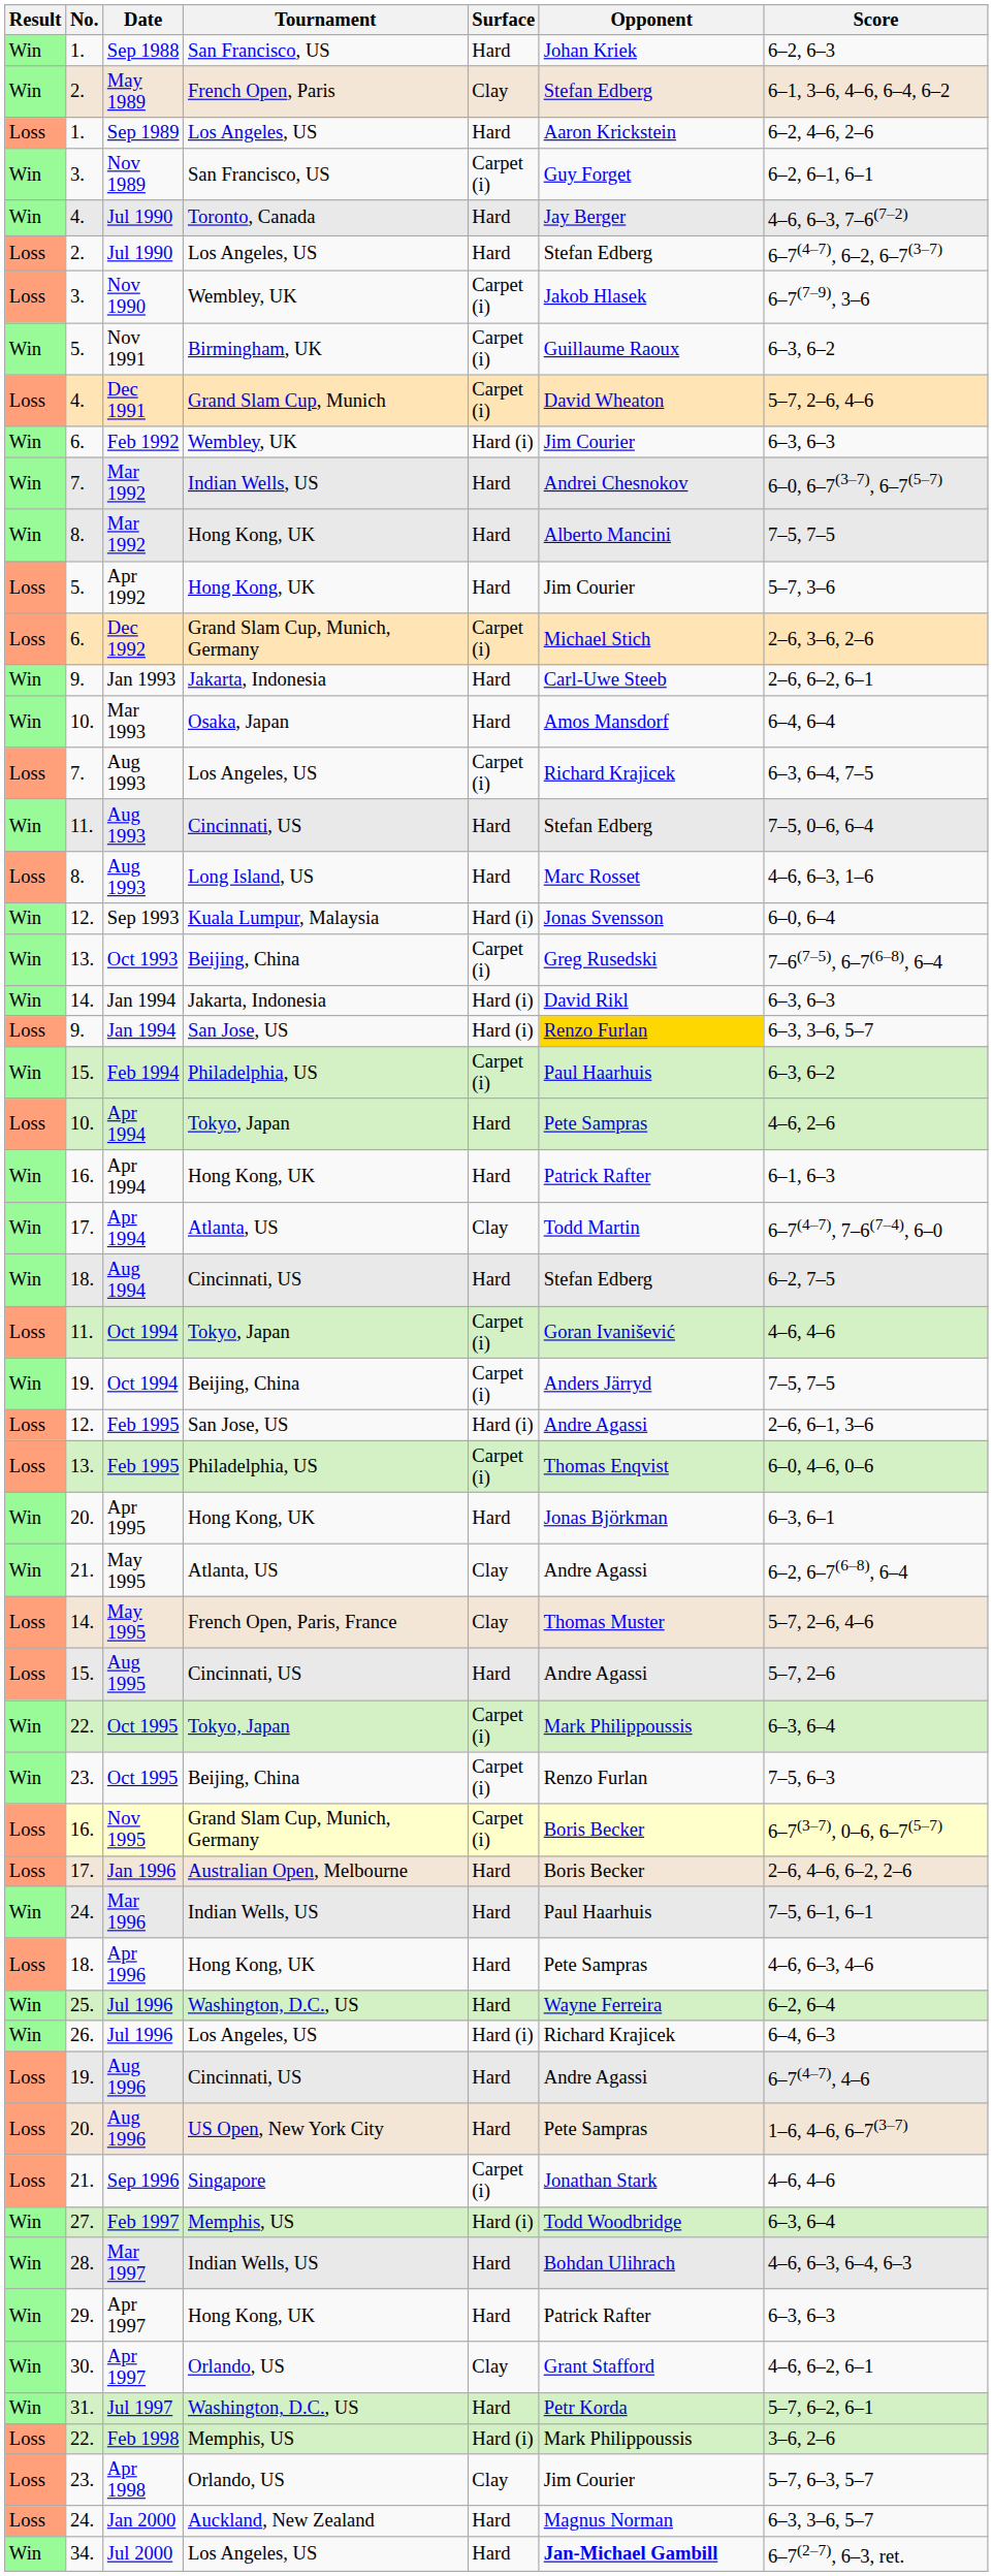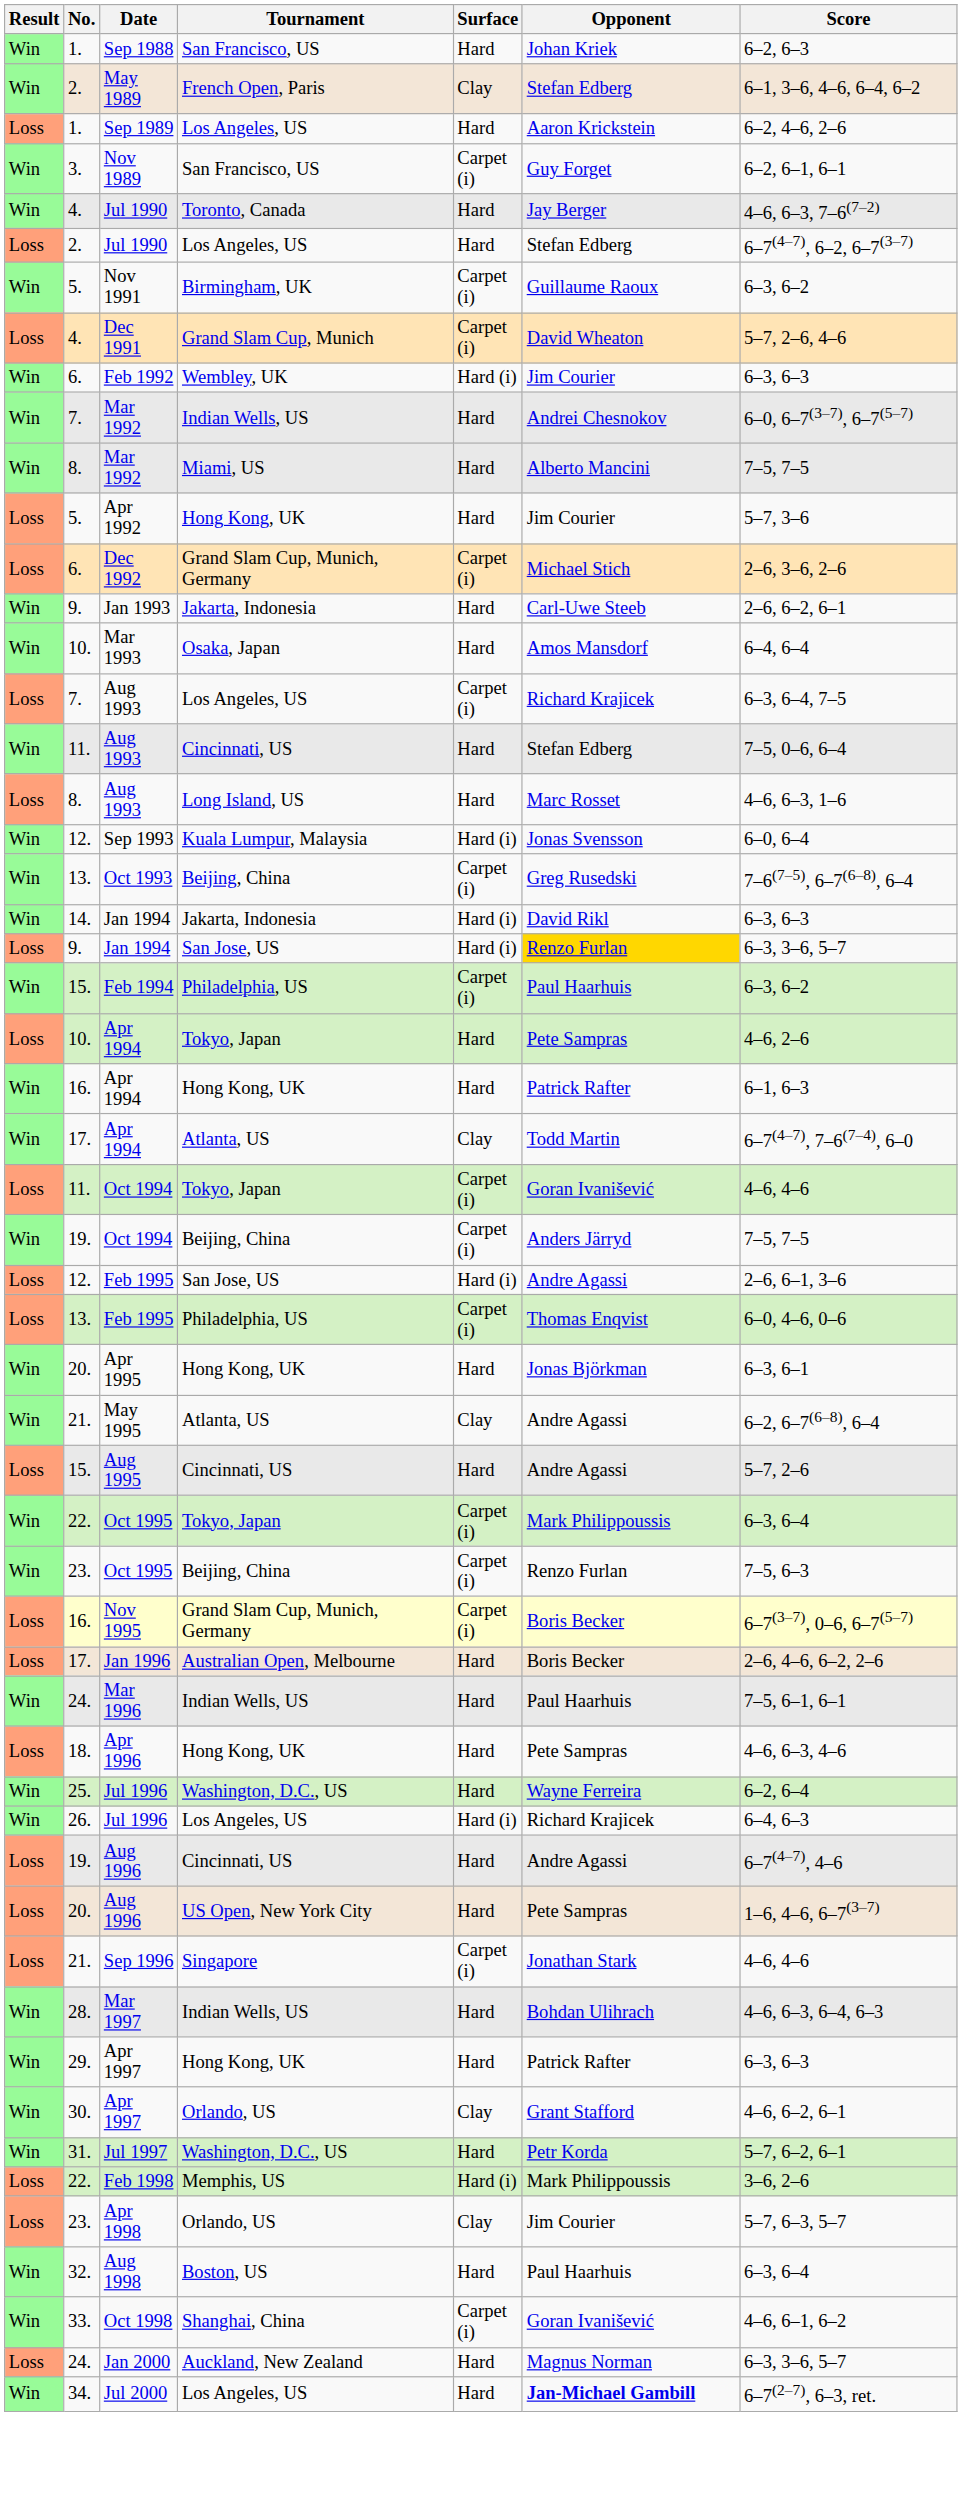- row: Loss | 3. | Nov 1990 | Wembley, UK | Carpet (i) | Jakob Hlasek | 6–7(7–9), 3–6
8. / Mar 1992 | Tournament: Hong Kong, UK -> Miami, US
- row: Win | 18. | Aug 1994 | Cincinnati, US | Hard | Stefan Edberg | 6–2, 7–5
- row: Loss | 14. | May 1995 | French Open, Paris, France | Clay | Thomas Muster | 5–7, 2–6, 4–6
- row: Win | 27. | Feb 1997 | Memphis, US | Hard (i) | Todd Woodbridge | 6–3, 6–4
+ row: Win | 32. | Aug 1998 | Boston, US | Hard | Paul Haarhuis | 6–3, 6–4
+ row: Win | 33. | Oct 1998 | Shanghai, China | Carpet (i) | Goran Ivanišević | 4–6, 6–1, 6–2
